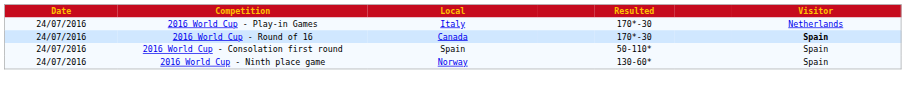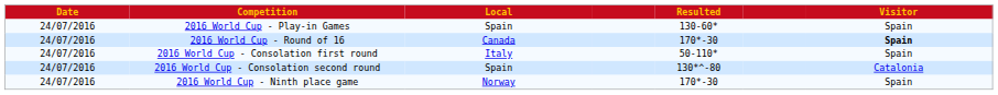2016 World Cup - Play-in Games | Local: Italy -> Spain
2016 World Cup - Play-in Games | Resulted: 170*-30 -> 130-60*
2016 World Cup - Play-in Games | Visitor: Netherlands -> Spain
2016 World Cup - Consolation first round | Local: Spain -> Italy
+ row: 24/07/2016 | 2016 World Cup - Consolation second round | Spain | 130*^-80 | Catalonia
2016 World Cup - Ninth place game | Resulted: 130-60* -> 170*-30
